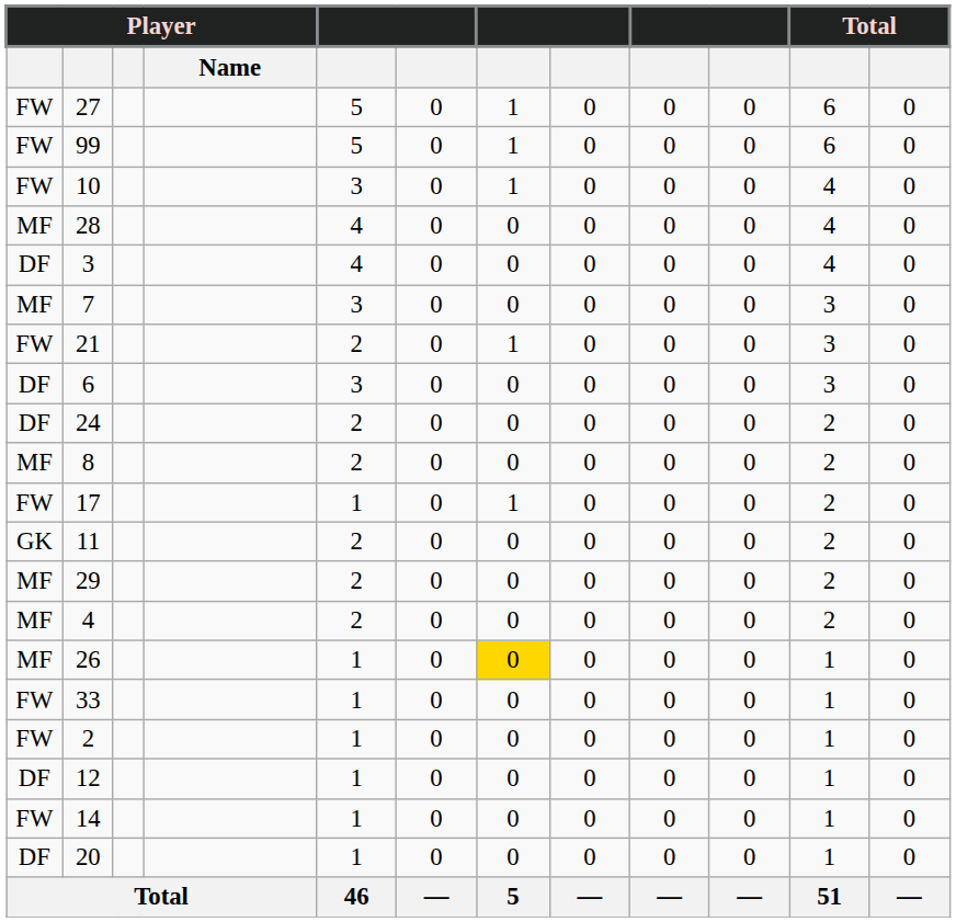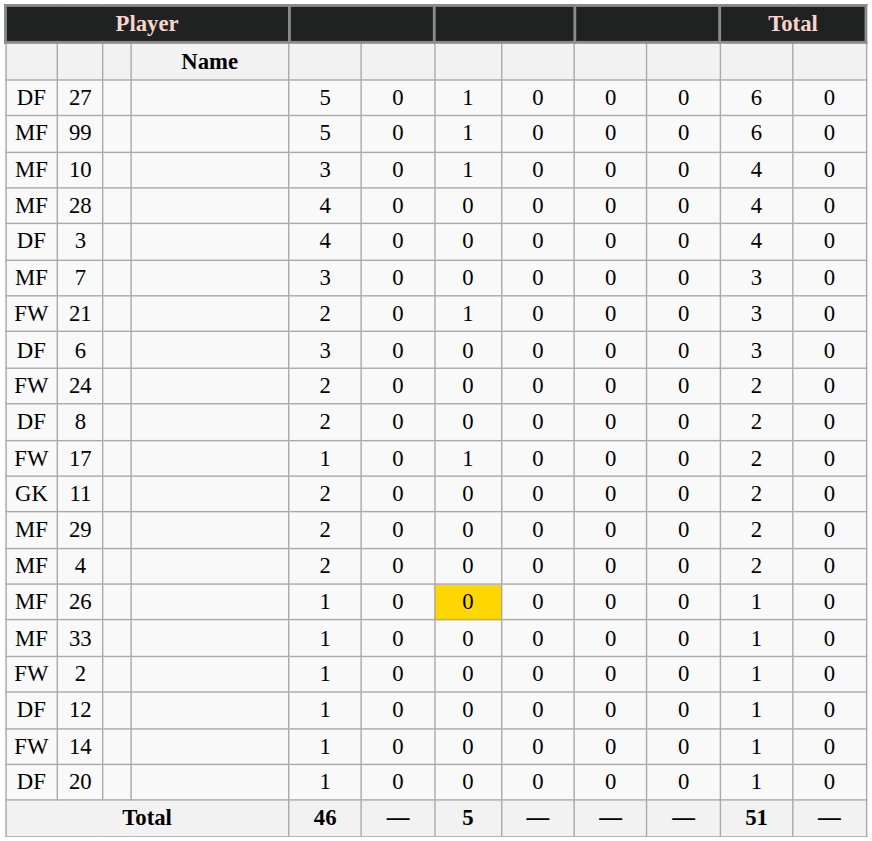27 | column 1: FW -> DF
99 | column 1: FW -> MF
10 | column 1: FW -> MF
24 | column 1: DF -> FW
8 | column 1: MF -> DF
33 | column 1: FW -> MF
